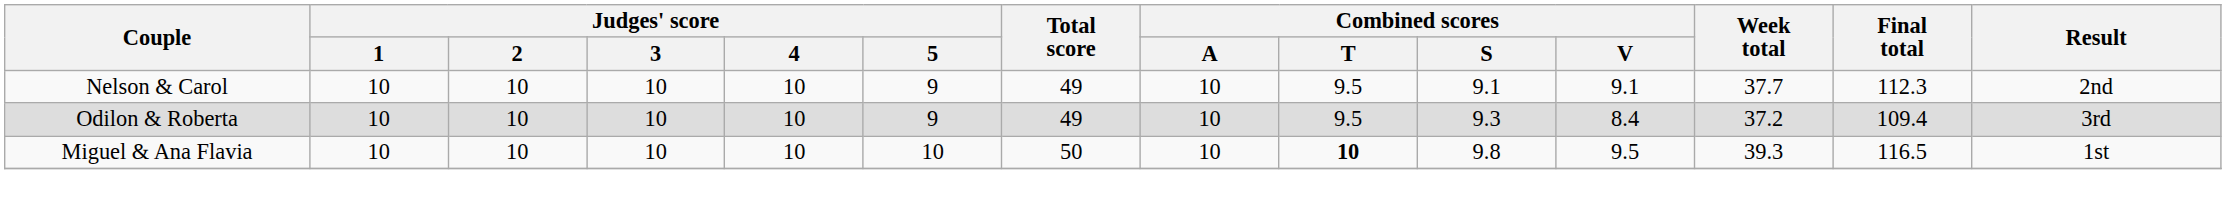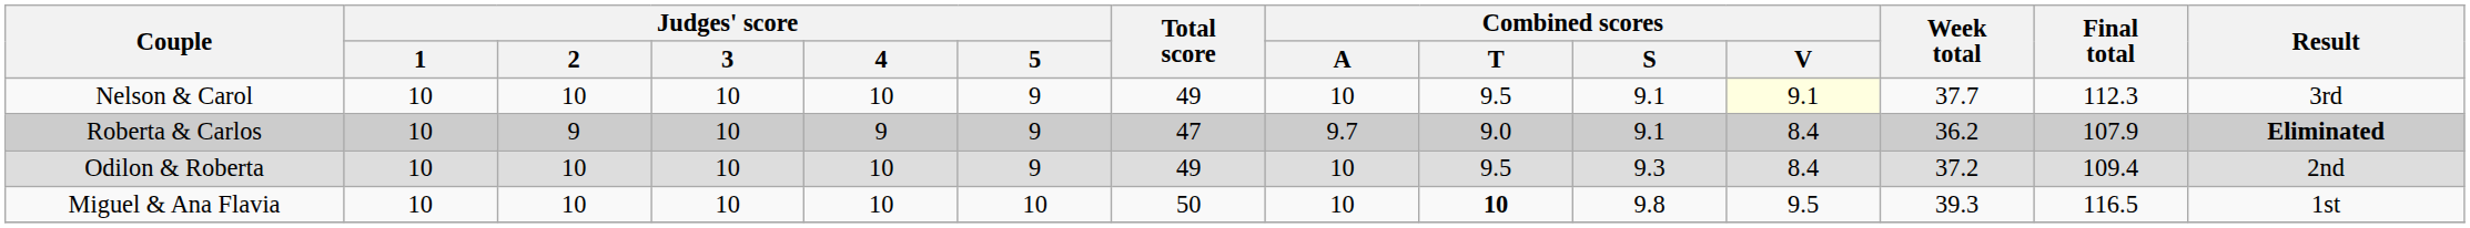Nelson & Carol | Combined scores / V: no background -> lightyellow background
Nelson & Carol | Result: 2nd -> 3rd
+ row: Roberta & Carlos | 10 | 9 | 10 | 9 | 9 | 47 | 9.7 | 9.0 | 9.1 | 8.4 | 36.2 | 107.9 | Eliminated
Odilon & Roberta | Result: 3rd -> 2nd
